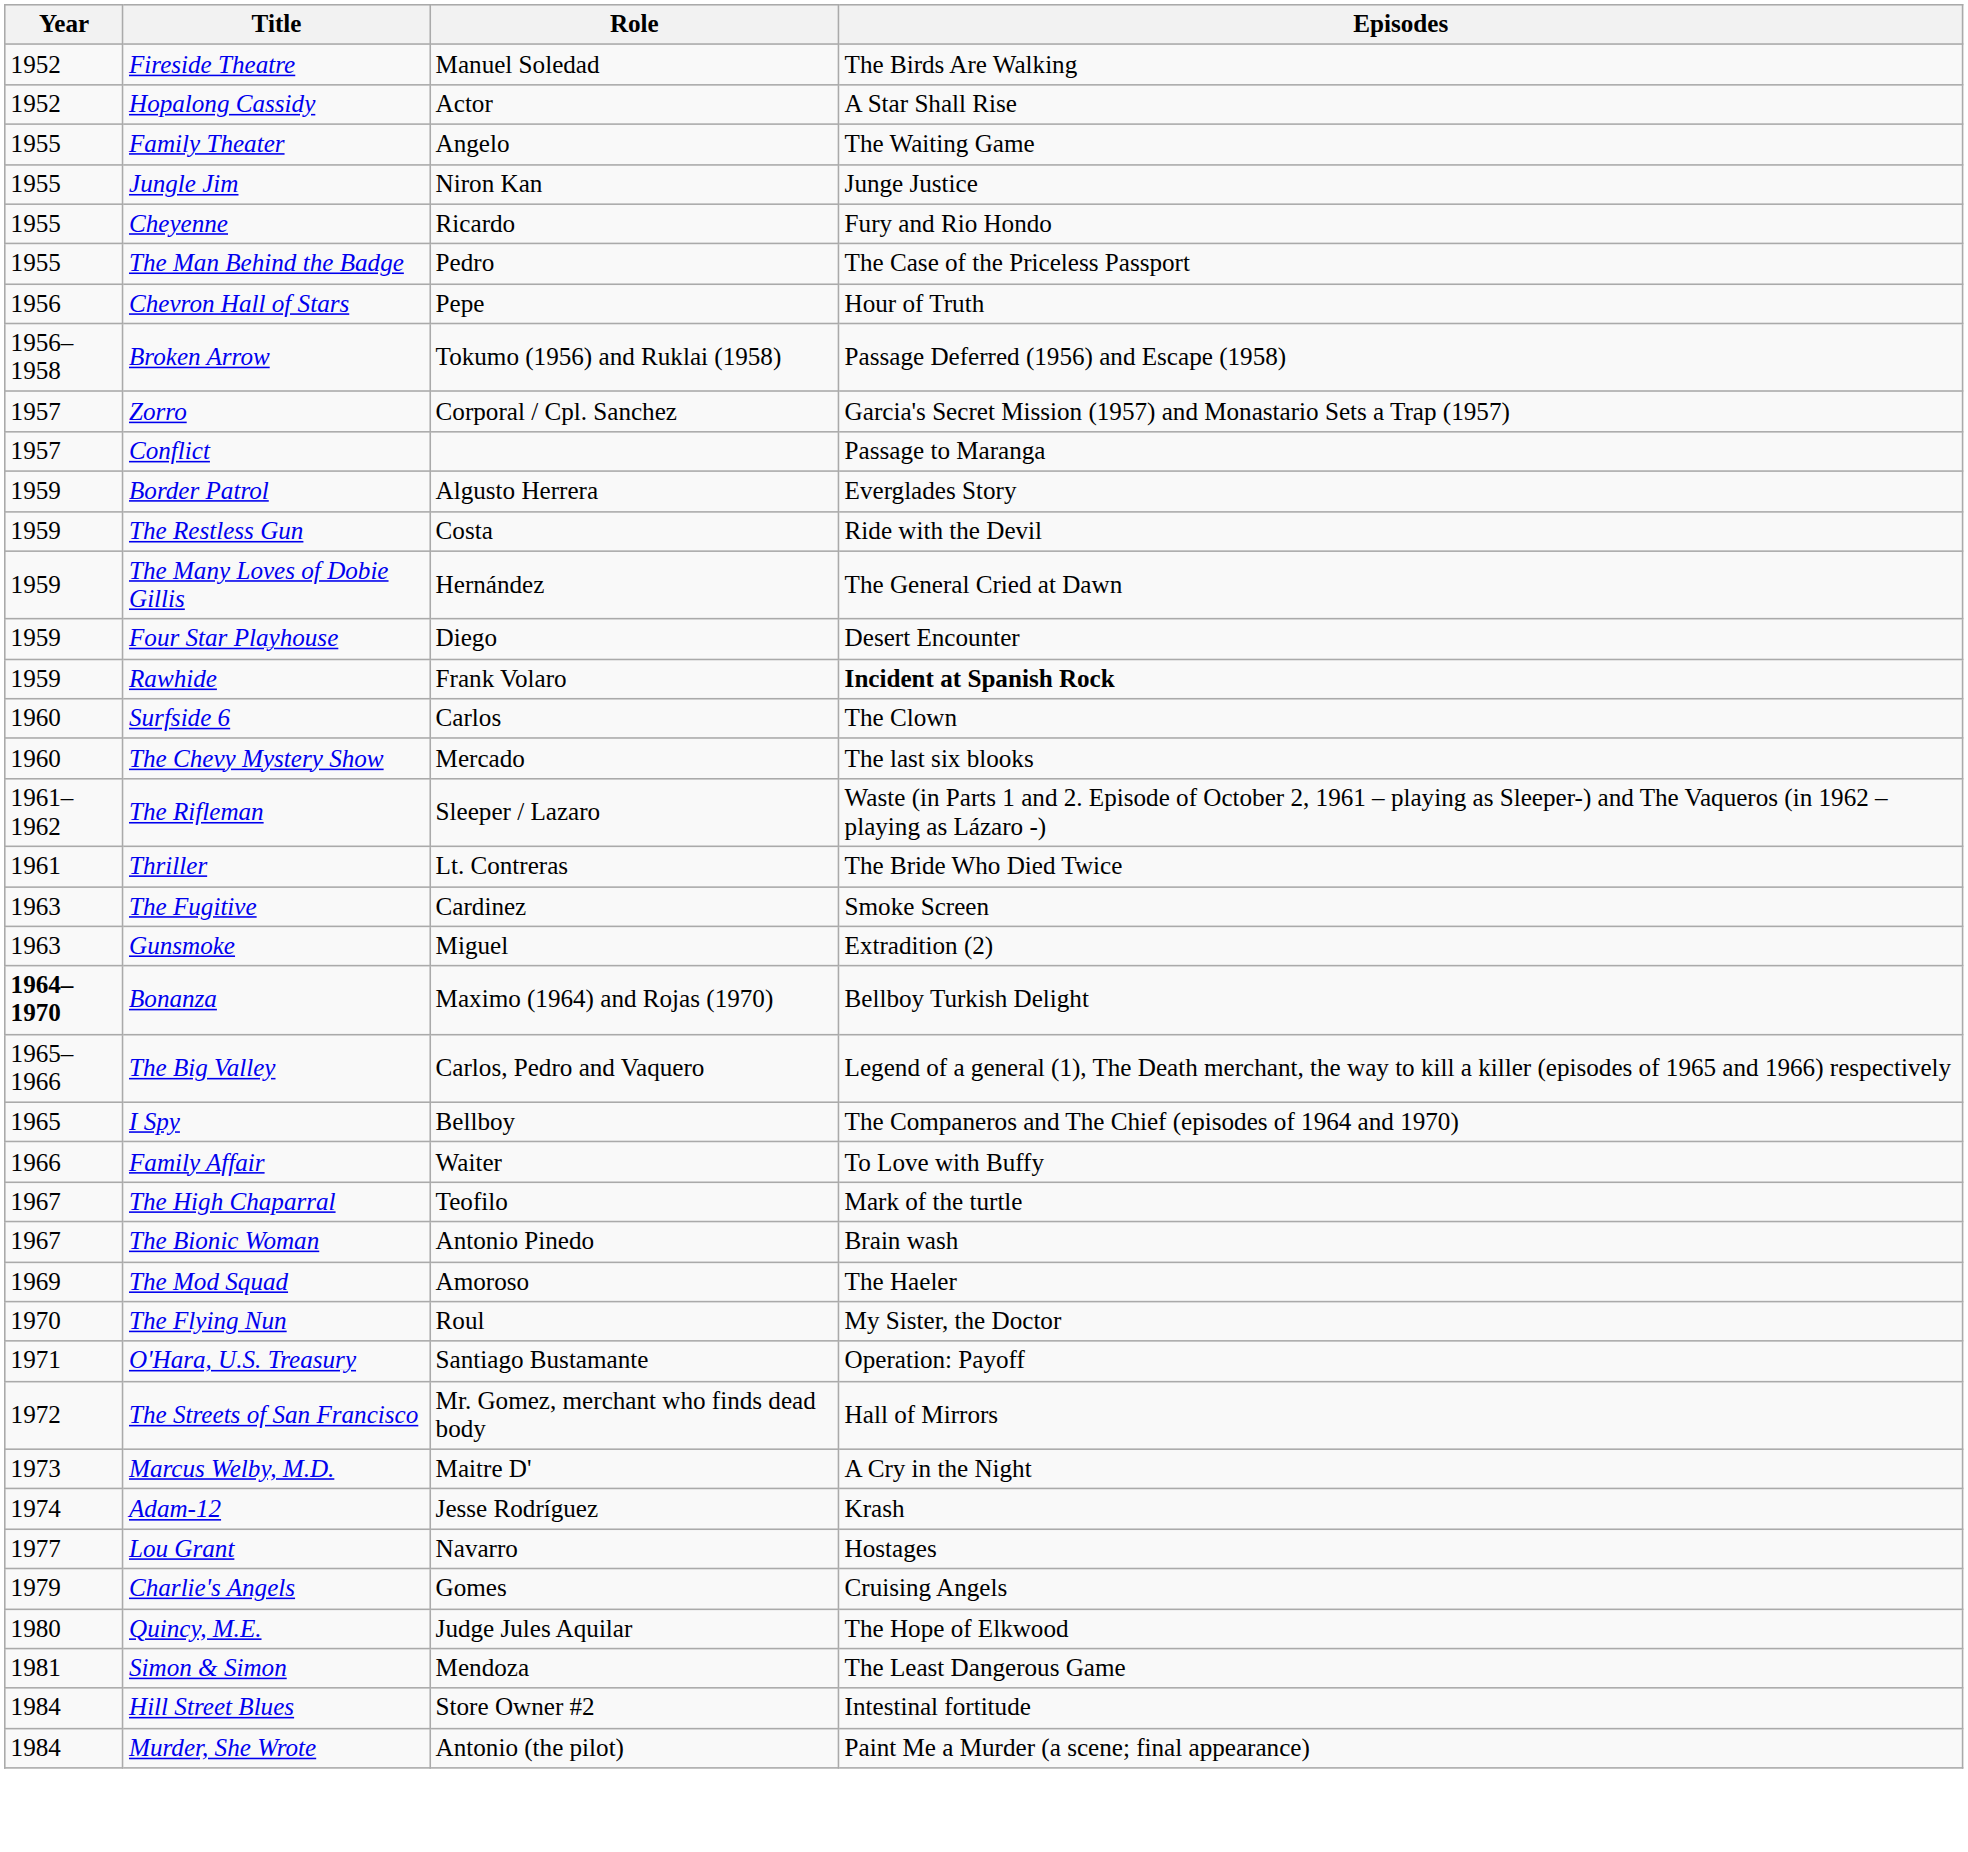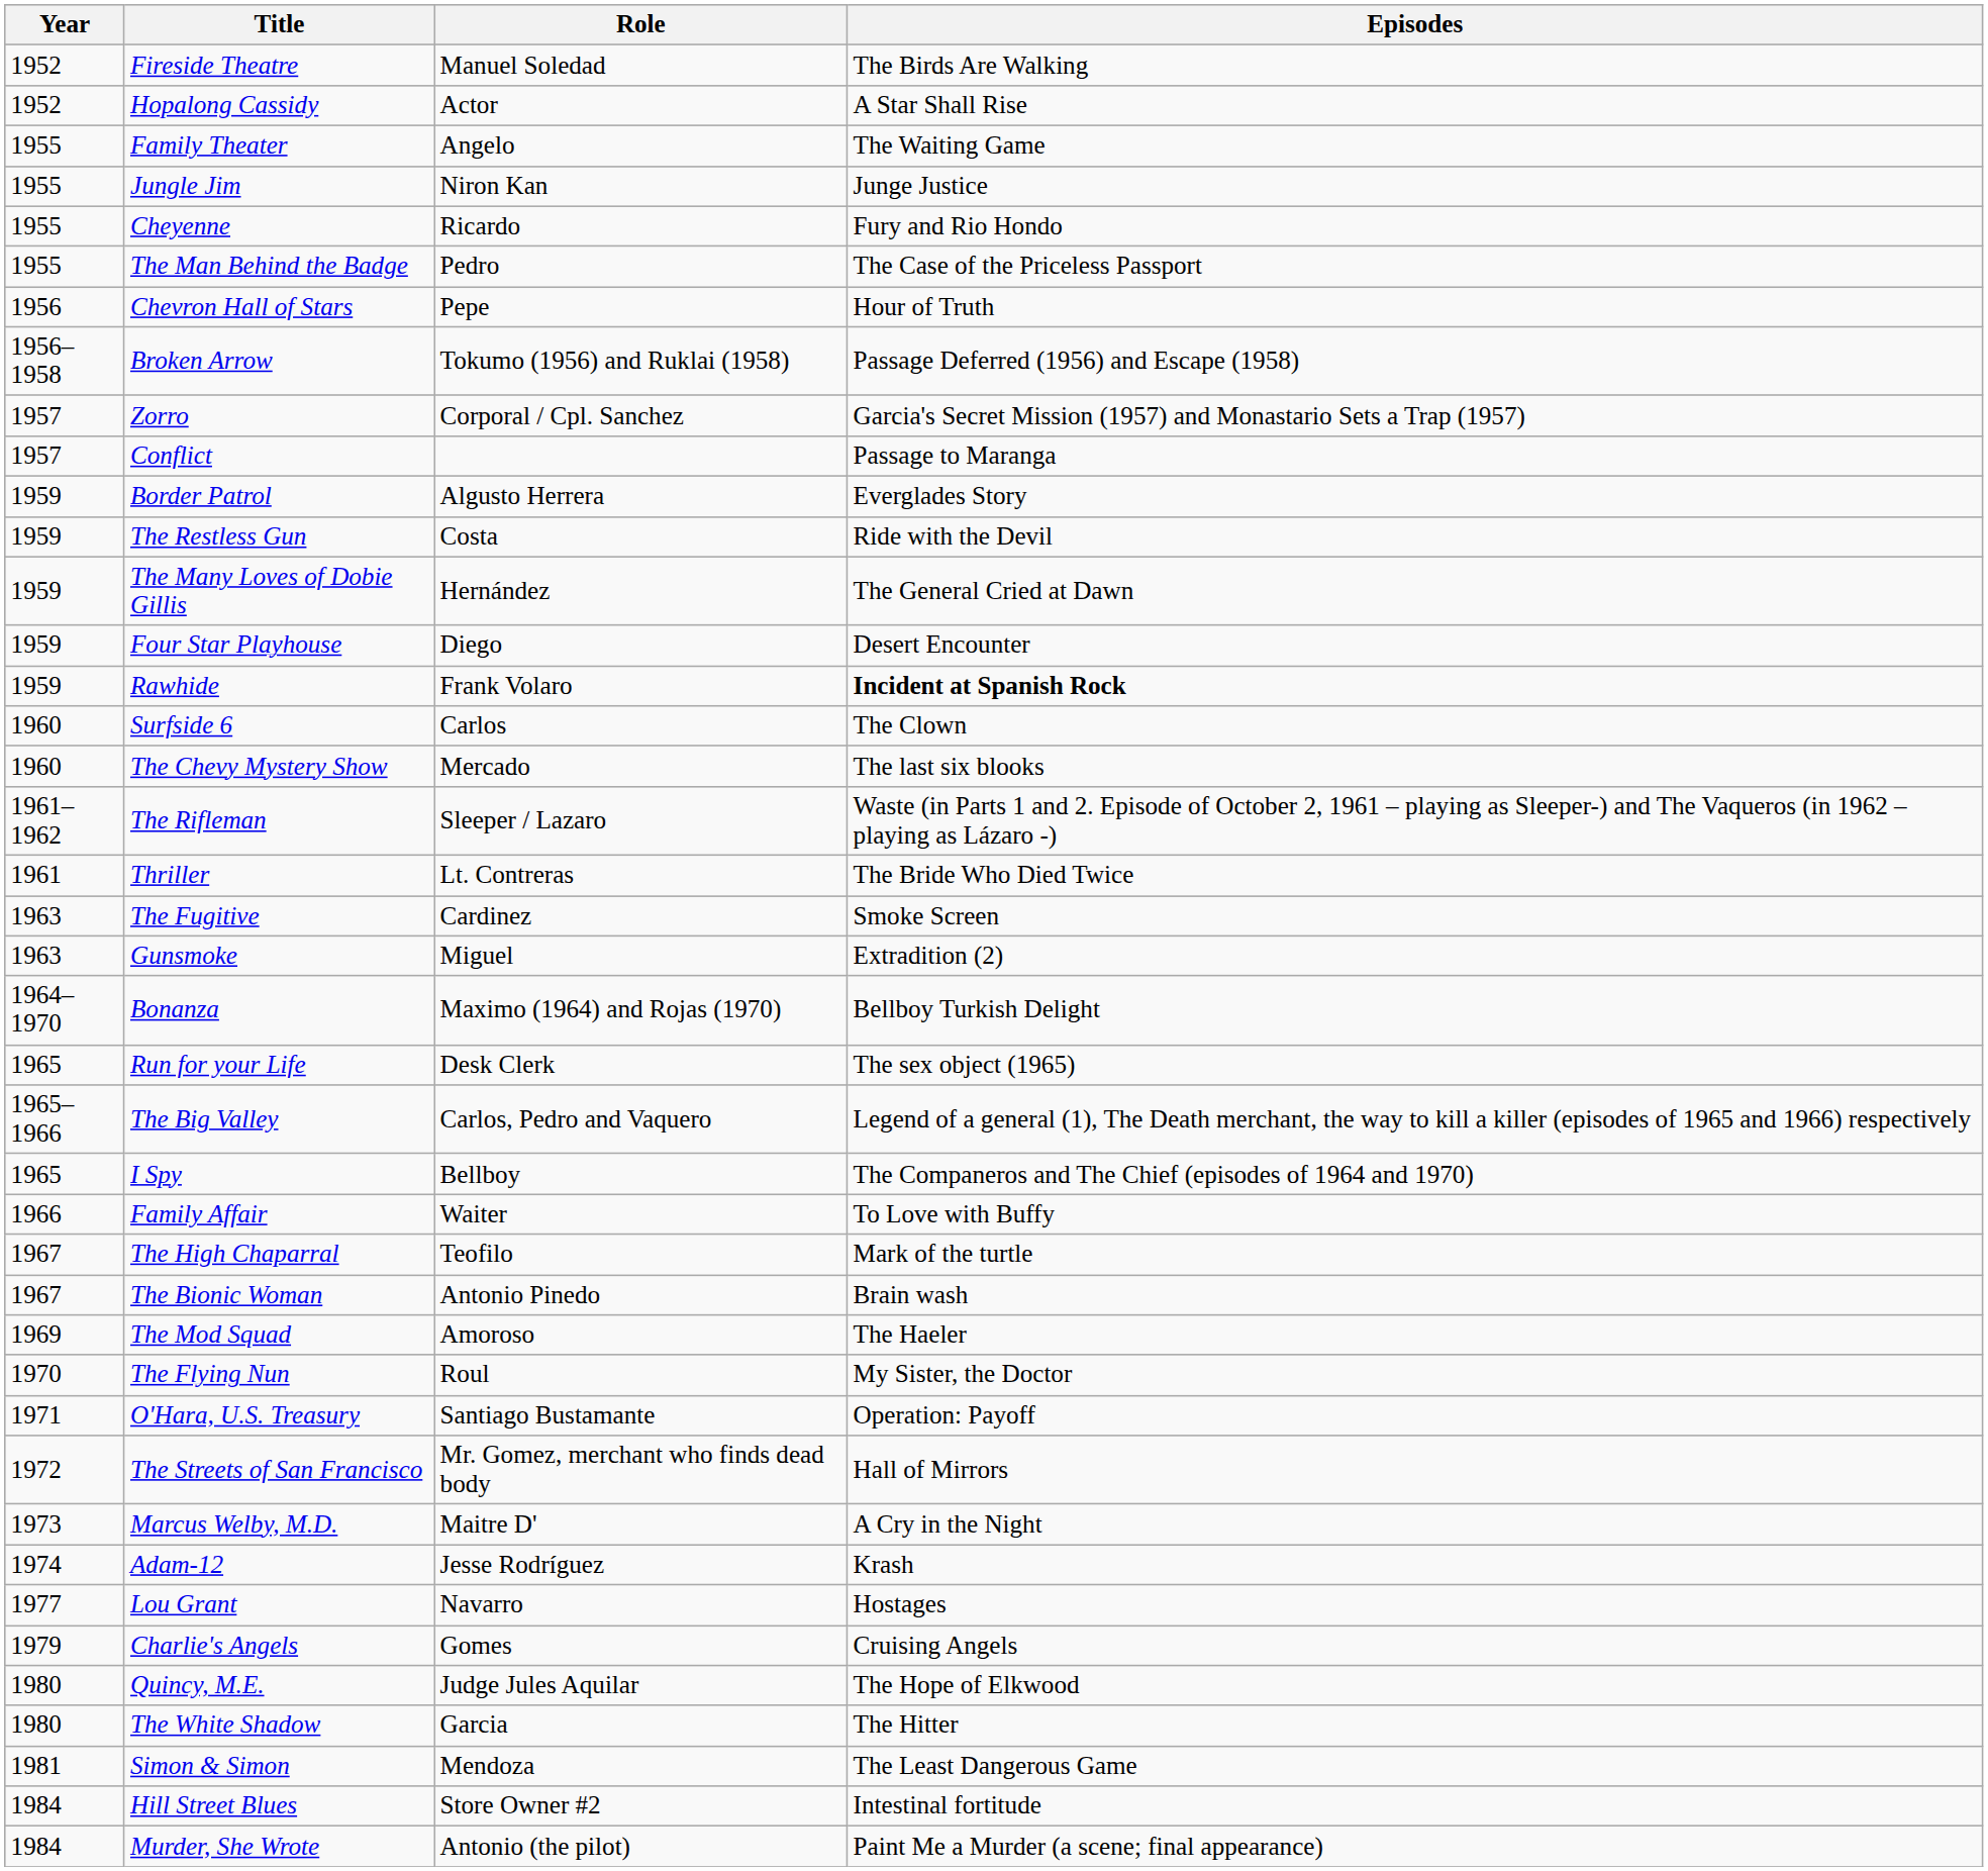Bonanza | Year: bold -> normal
+ row: 1965 | Run for your Life | Desk Clerk | The sex object (1965)
+ row: 1980 | The White Shadow | Garcia | The Hitter
